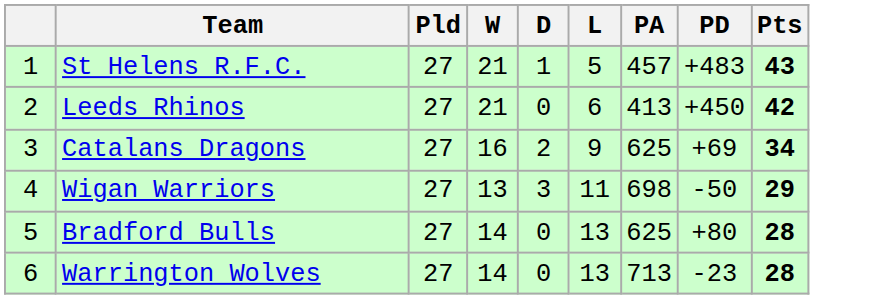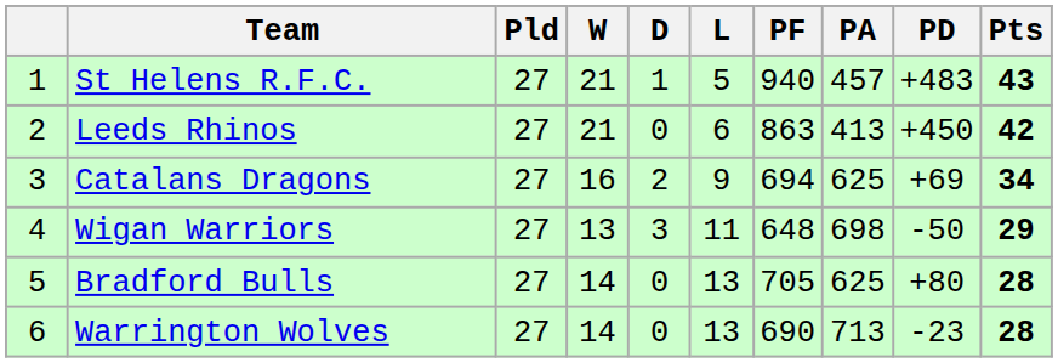+ column: PF | 940 | 863 | 694 | 648 | 705 | 690
